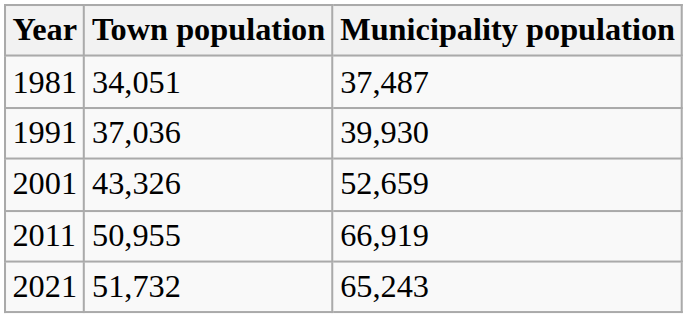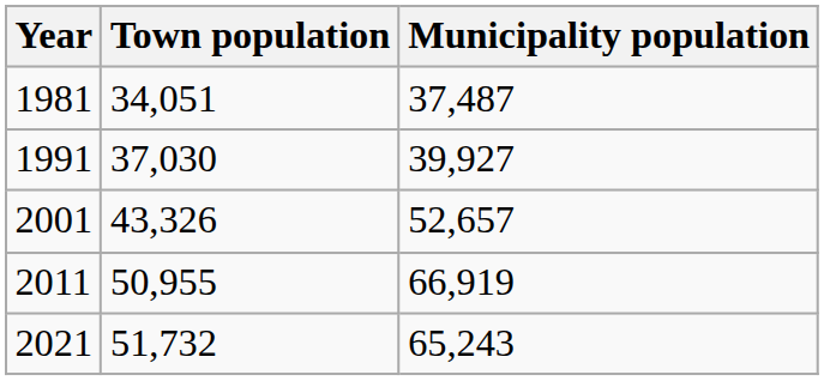1991 | Town population: 37,036 -> 37,030
1991 | Municipality population: 39,930 -> 39,927
2001 | Municipality population: 52,659 -> 52,657
